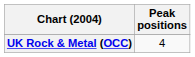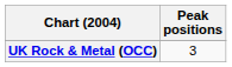UK Rock & Metal (OCC) | Peak positions: 4 -> 3
